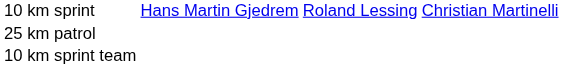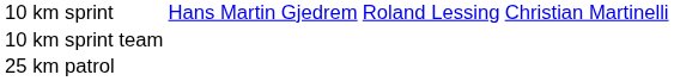rows swapped: 10 km sprint team <-> 25 km patrol
